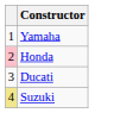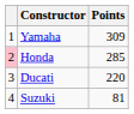+ column: Points | 309 | 285 | 220 | 81
Suzuki | column 1: khaki background -> no background
